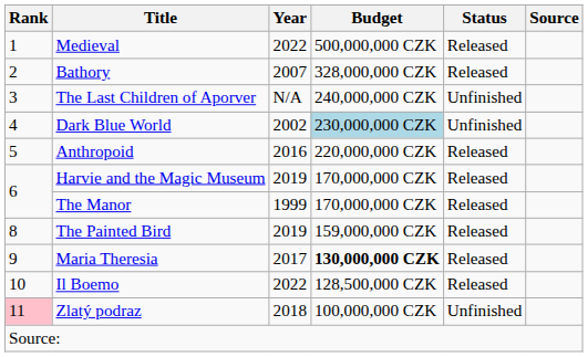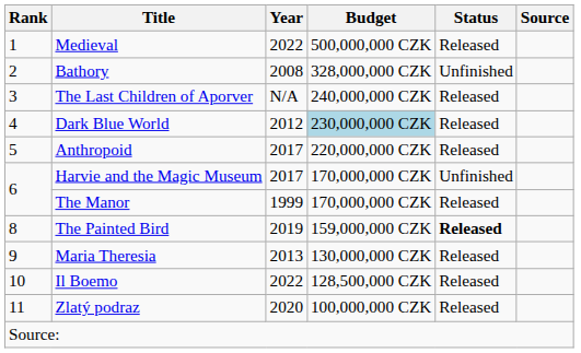Bathory | Year: 2007 -> 2008
Bathory | Status: Released -> Unfinished
The Last Children of Aporver | Status: Unfinished -> Released
Dark Blue World | Year: 2002 -> 2012
Dark Blue World | Status: Unfinished -> Released
Anthropoid | Year: 2016 -> 2017
Harvie and the Magic Museum | Year: 2019 -> 2017
Harvie and the Magic Museum | Status: Released -> Unfinished
The Painted Bird | Status: normal -> bold
Maria Theresia | Year: 2017 -> 2013
Maria Theresia | Budget: bold -> normal
Zlatý podraz | Rank: pink background -> no background
Zlatý podraz | Year: 2018 -> 2020
Zlatý podraz | Status: Unfinished -> Released
